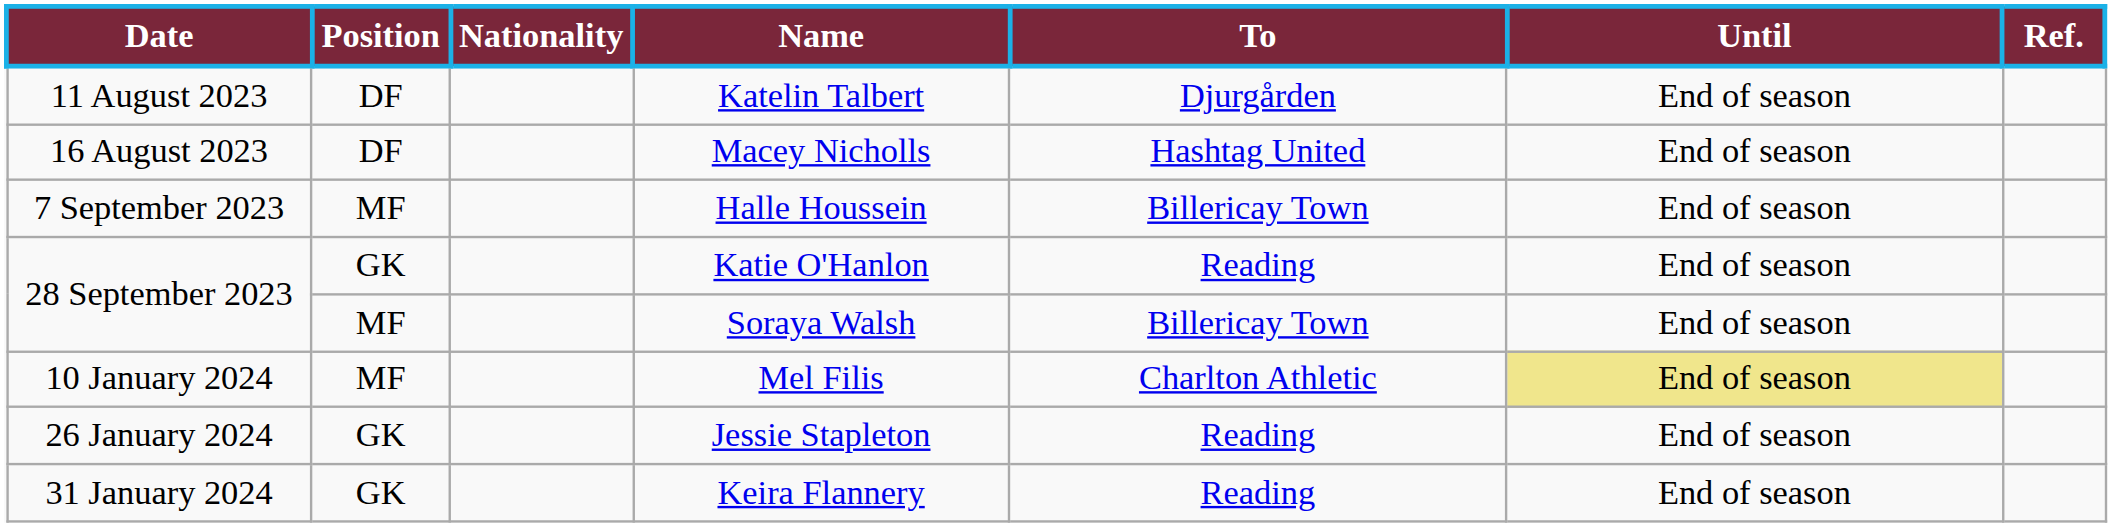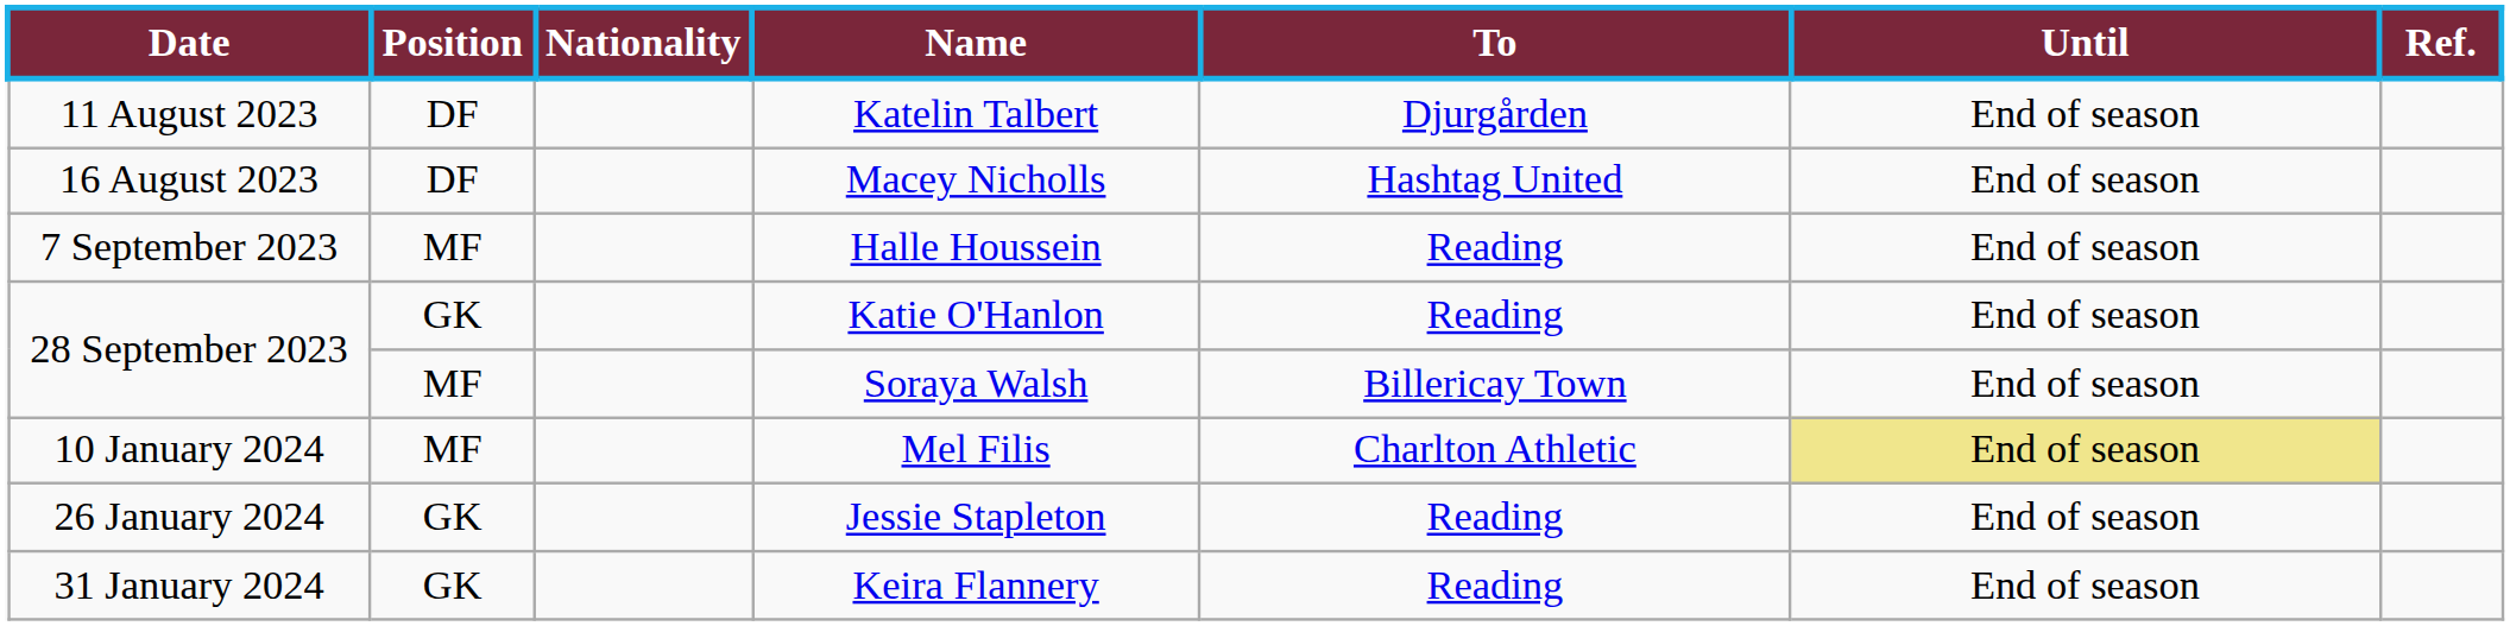Halle Houssein | To: Billericay Town -> Reading
